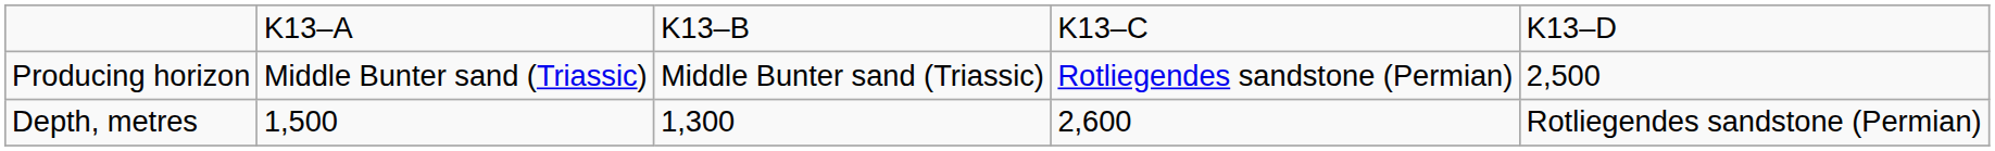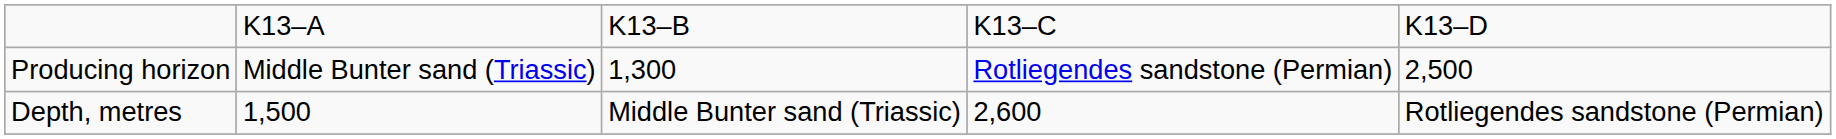Producing horizon | column 3: Middle Bunter sand (Triassic) -> 1,300
Depth, metres | column 3: 1,300 -> Middle Bunter sand (Triassic)
